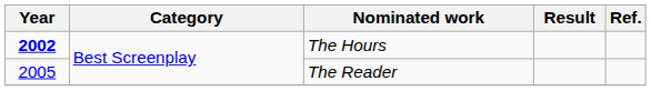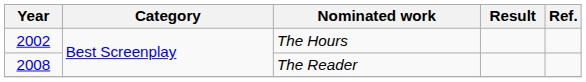The Hours | Year: bold -> normal
The Reader | Year: 2005 -> 2008
